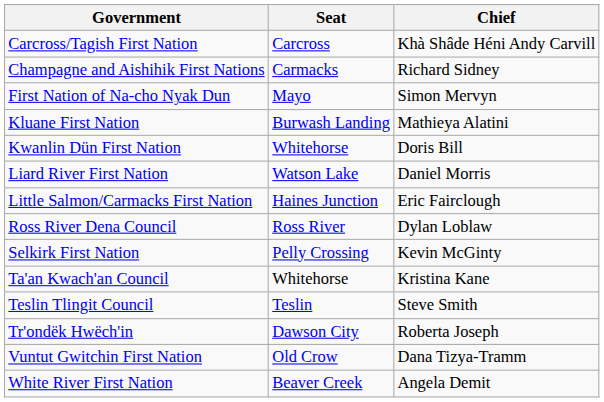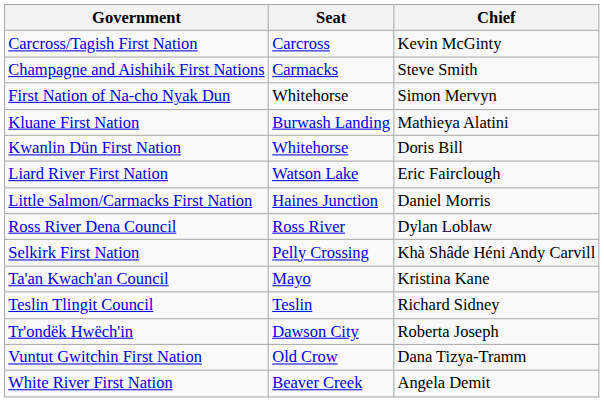Carcross/Tagish First Nation | Chief: Khà Shâde Héni Andy Carvill -> Kevin McGinty
Champagne and Aishihik First Nations | Chief: Richard Sidney -> Steve Smith
First Nation of Na-cho Nyak Dun | Seat: Mayo -> Whitehorse
Liard River First Nation | Chief: Daniel Morris -> Eric Fairclough
Little Salmon/Carmacks First Nation | Chief: Eric Fairclough -> Daniel Morris
Selkirk First Nation | Chief: Kevin McGinty -> Khà Shâde Héni Andy Carvill
Ta'an Kwach'an Council | Seat: Whitehorse -> Mayo
Teslin Tlingit Council | Chief: Steve Smith -> Richard Sidney
